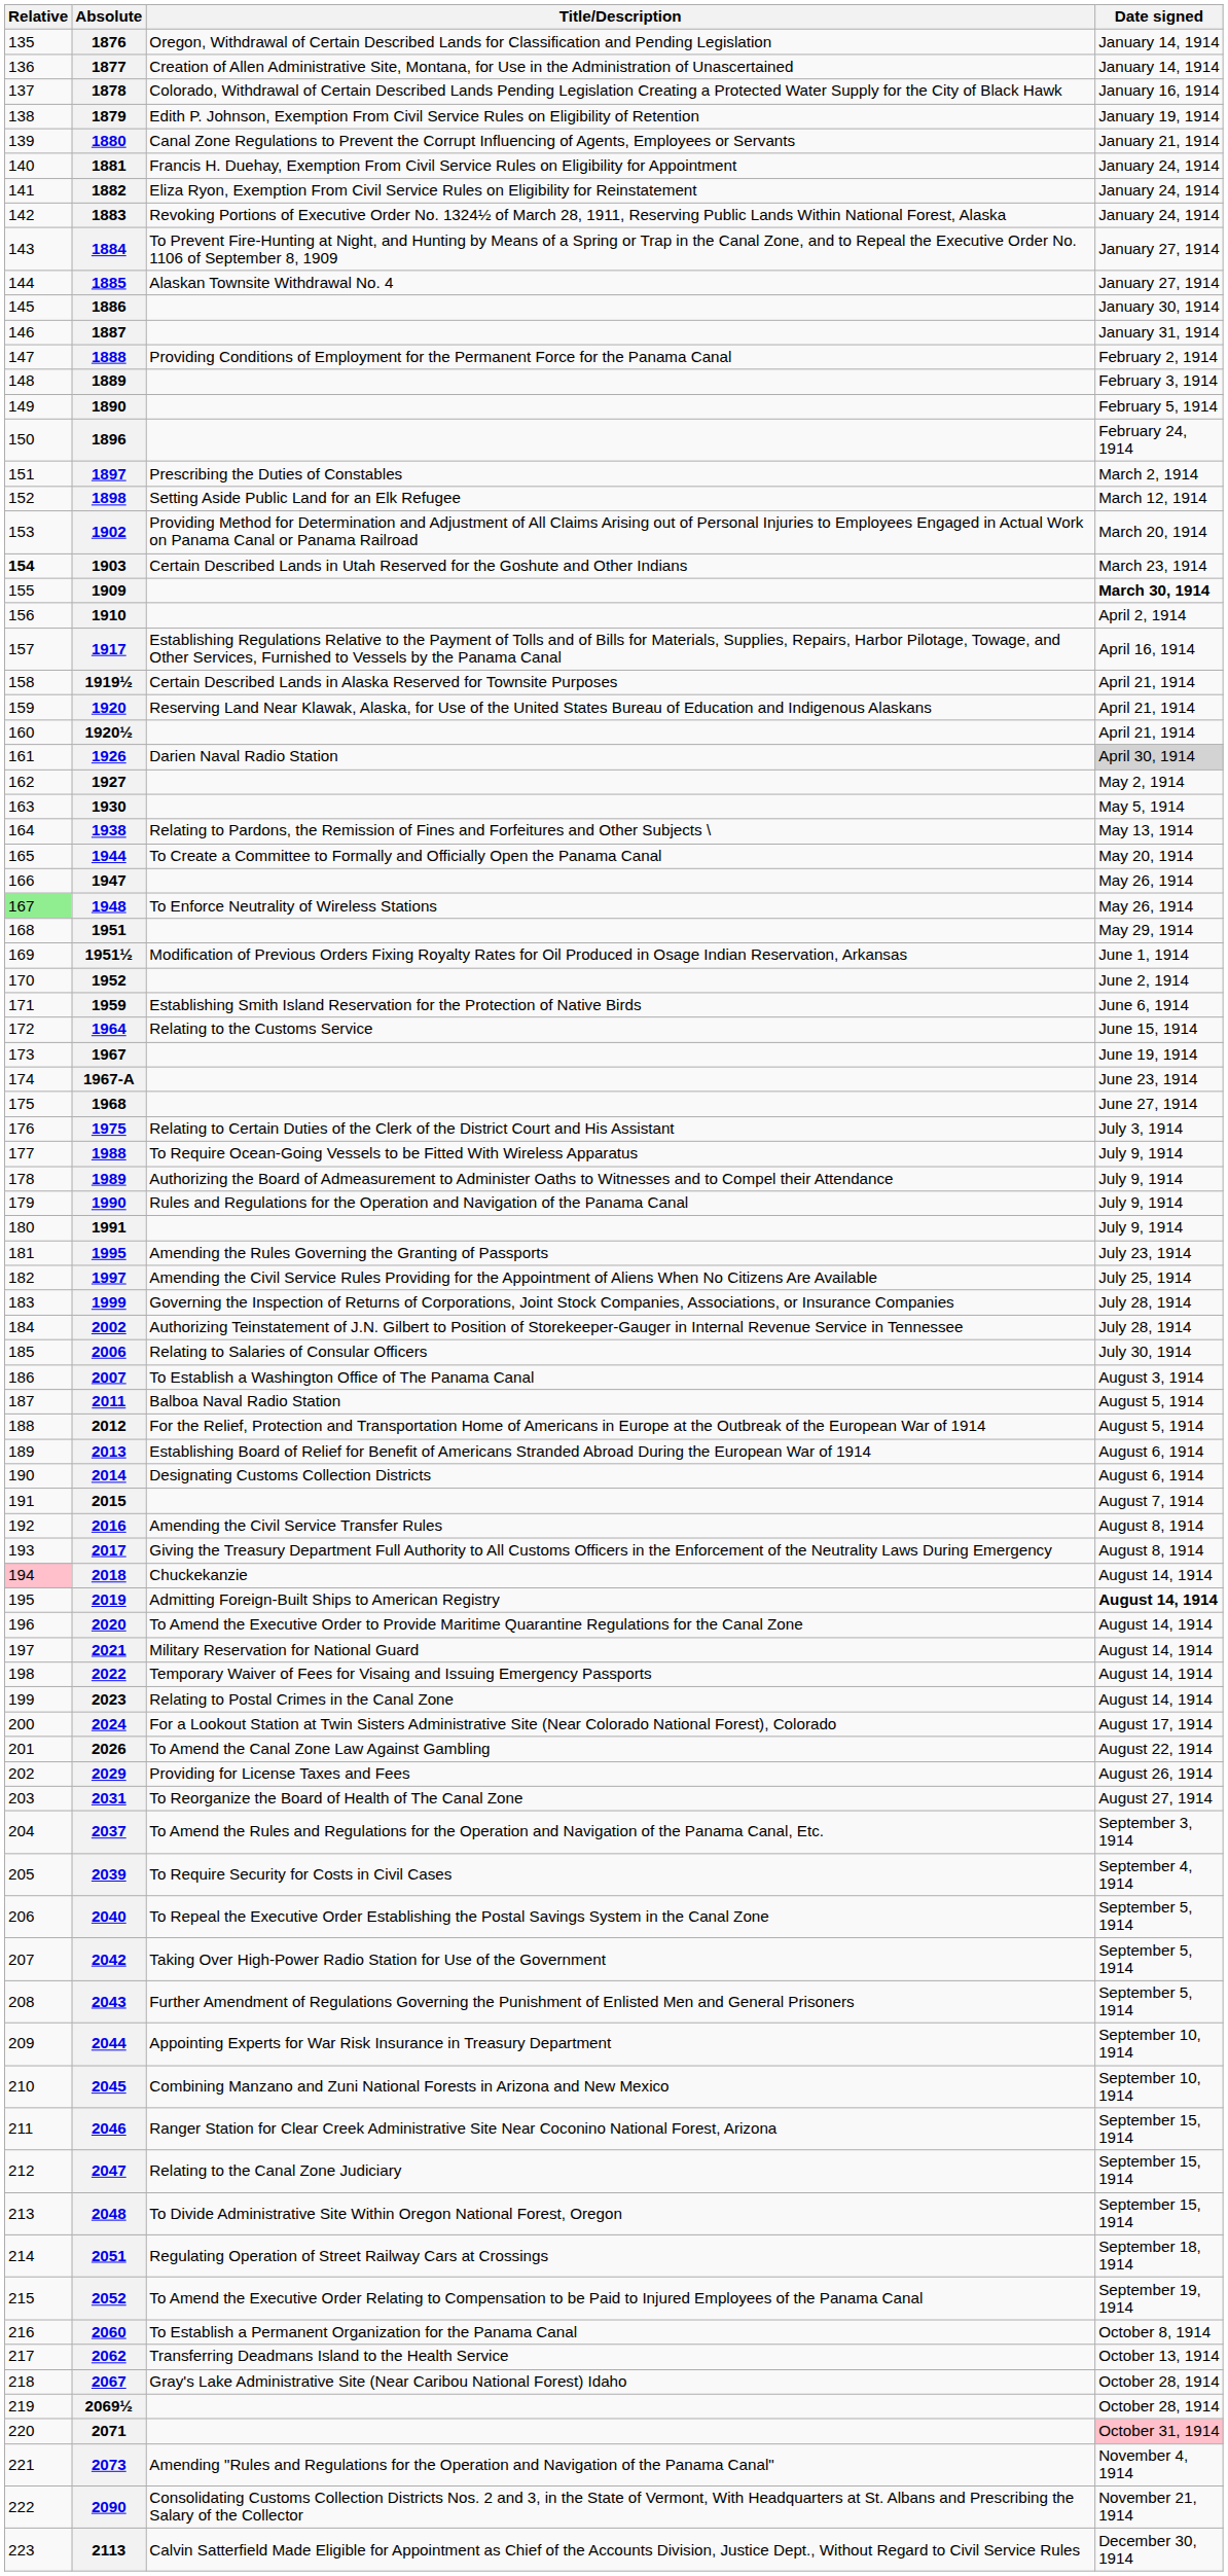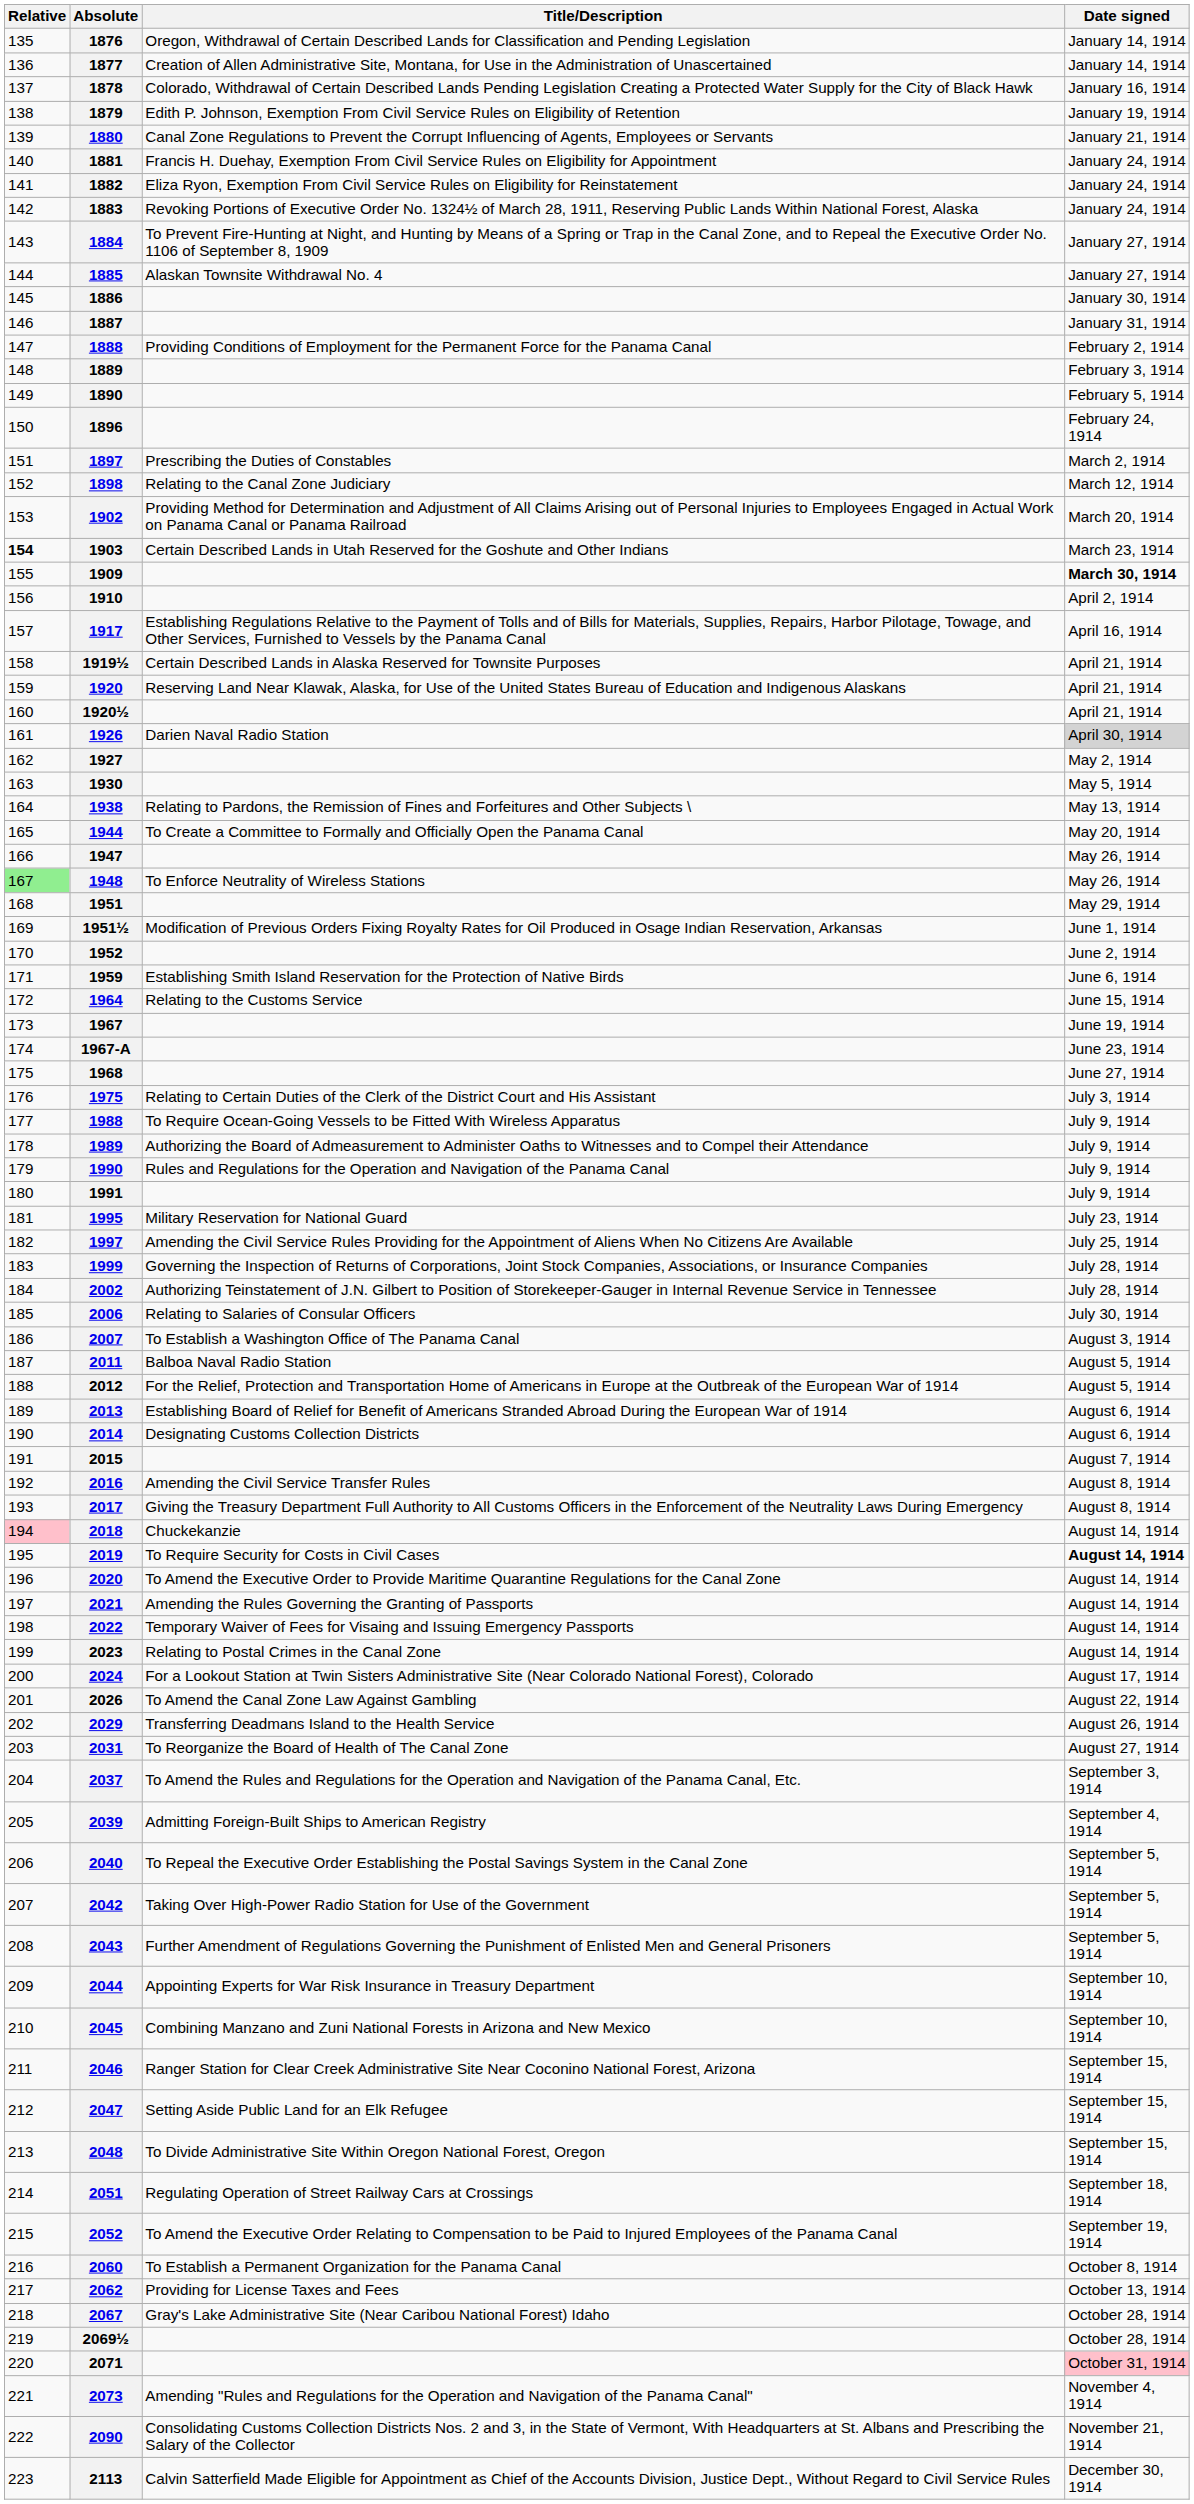1898 | Title/Description: Setting Aside Public Land for an Elk Refugee -> Relating to the Canal Zone Judiciary
1995 | Title/Description: Amending the Rules Governing the Granting of Passports -> Military Reservation for National Guard
2019 | Title/Description: Admitting Foreign-Built Ships to American Registry -> To Require Security for Costs in Civil Cases
2021 | Title/Description: Military Reservation for National Guard -> Amending the Rules Governing the Granting of Passports
2029 | Title/Description: Providing for License Taxes and Fees -> Transferring Deadmans Island to the Health Service
2039 | Title/Description: To Require Security for Costs in Civil Cases -> Admitting Foreign-Built Ships to American Registry
2047 | Title/Description: Relating to the Canal Zone Judiciary -> Setting Aside Public Land for an Elk Refugee
2062 | Title/Description: Transferring Deadmans Island to the Health Service -> Providing for License Taxes and Fees
